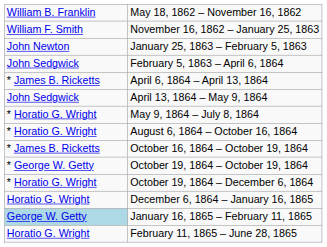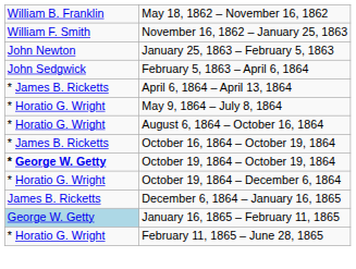- row: John Sedgwick | April 13, 1864 – May 9, 1864
October 19, 1864 – October 19, 1864 | column 1: normal -> bold
December 6, 1864 – January 16, 1865 | column 1: Horatio G. Wright -> James B. Ricketts
February 11, 1865 – June 28, 1865 | column 1: Horatio G. Wright -> * Horatio G. Wright
